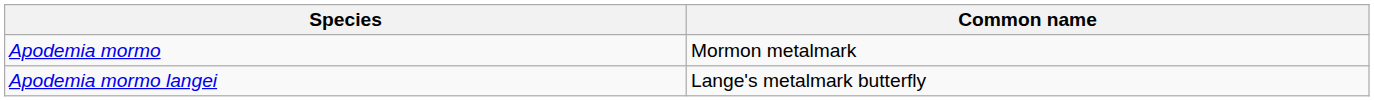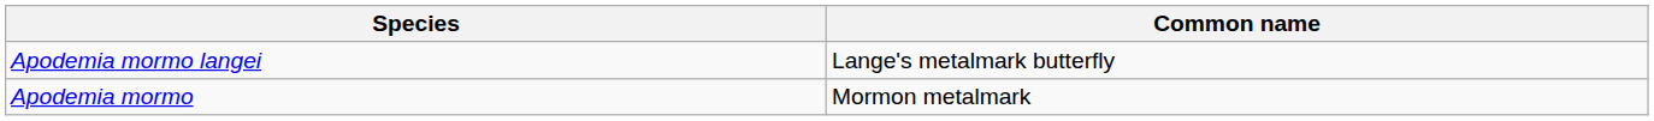rows swapped: Apodemia mormo langei <-> Apodemia mormo
